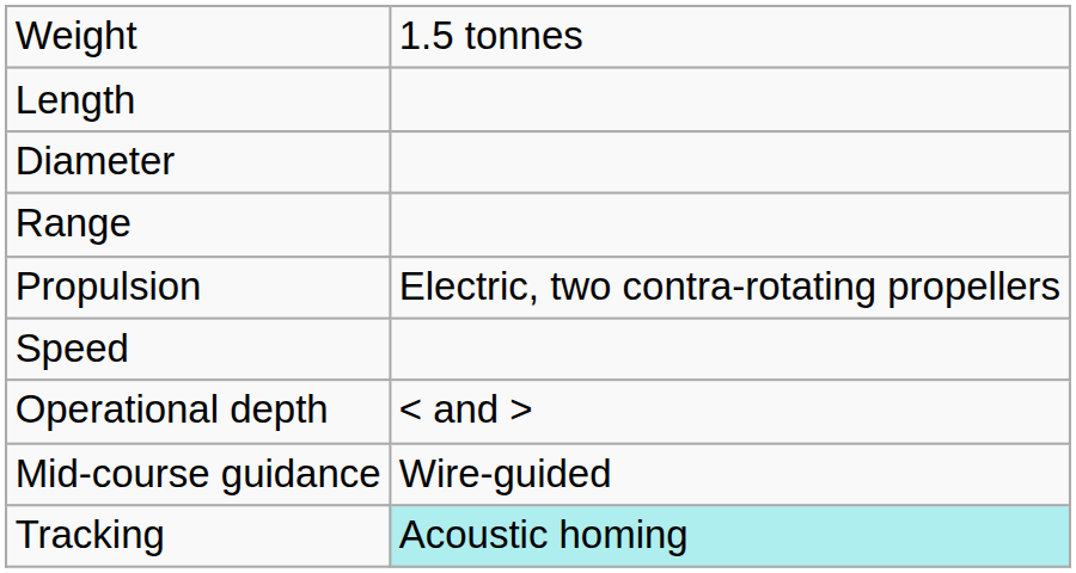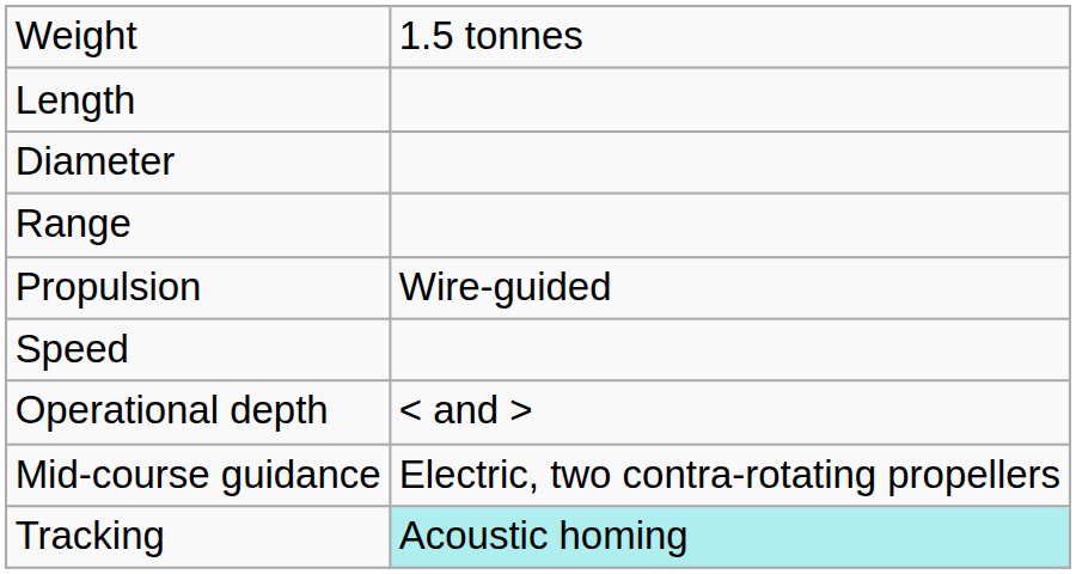Propulsion | column 2: Electric, two contra-rotating propellers -> Wire-guided
Mid-course guidance | column 2: Wire-guided -> Electric, two contra-rotating propellers
